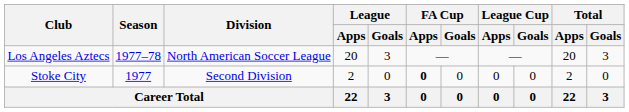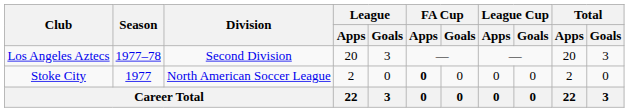Los Angeles Aztecs | Division: North American Soccer League -> Second Division
Stoke City | Division: Second Division -> North American Soccer League
